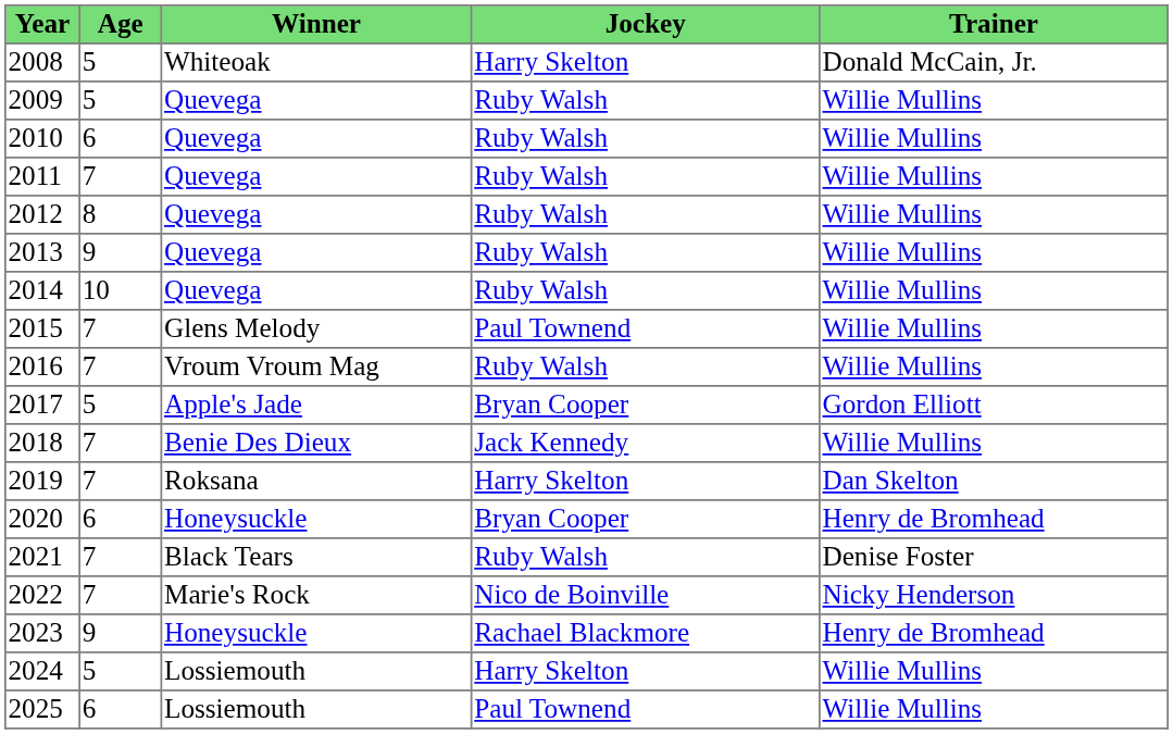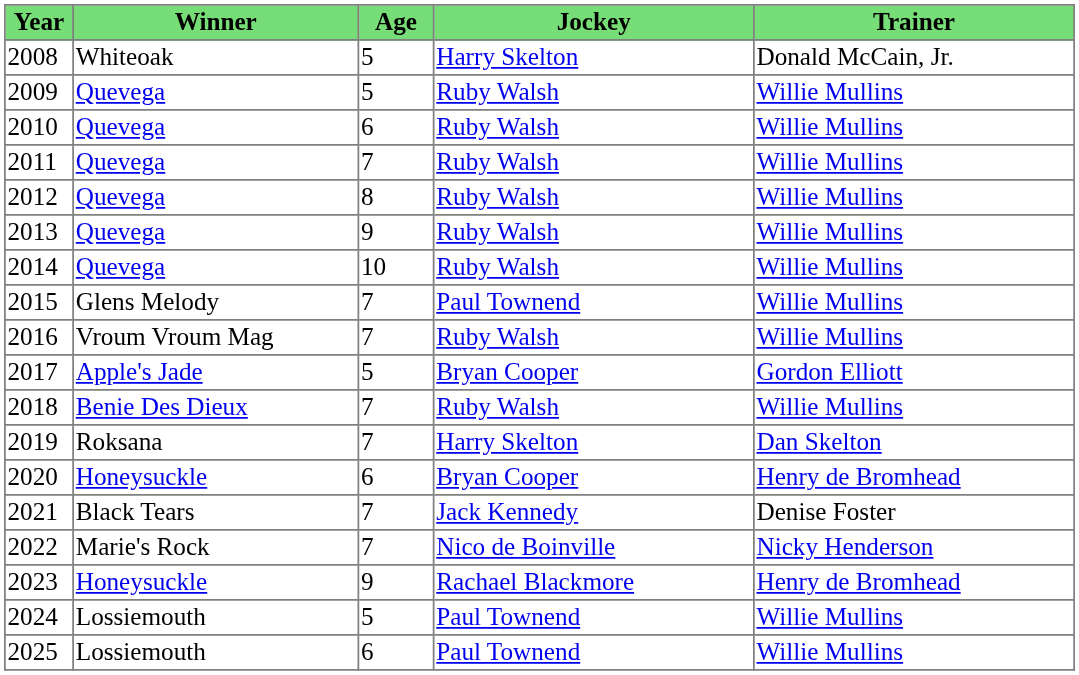columns swapped: Winner <-> Age
2018 | Jockey: Jack Kennedy -> Ruby Walsh
2021 | Jockey: Ruby Walsh -> Jack Kennedy
2024 | Jockey: Harry Skelton -> Paul Townend
